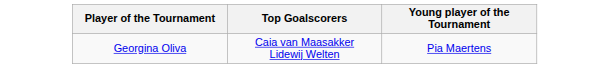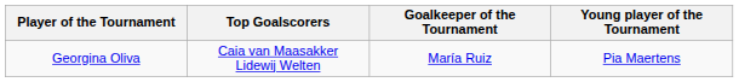+ column: Goalkeeper of the Tournament | María Ruiz
